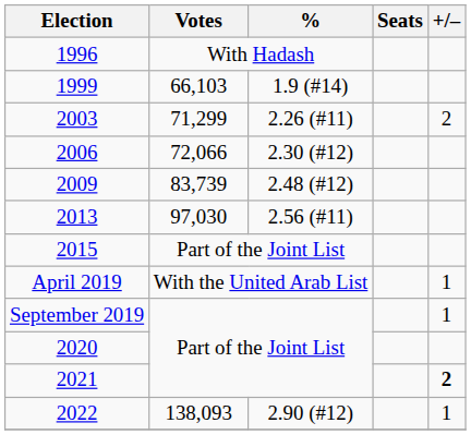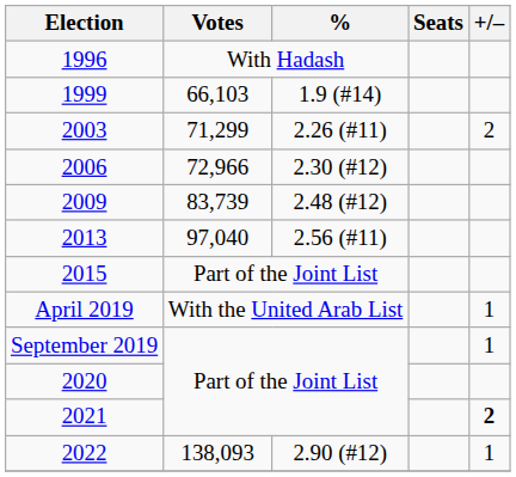2006 | Votes: 72,066 -> 72,966
2013 | Votes: 97,030 -> 97,040
